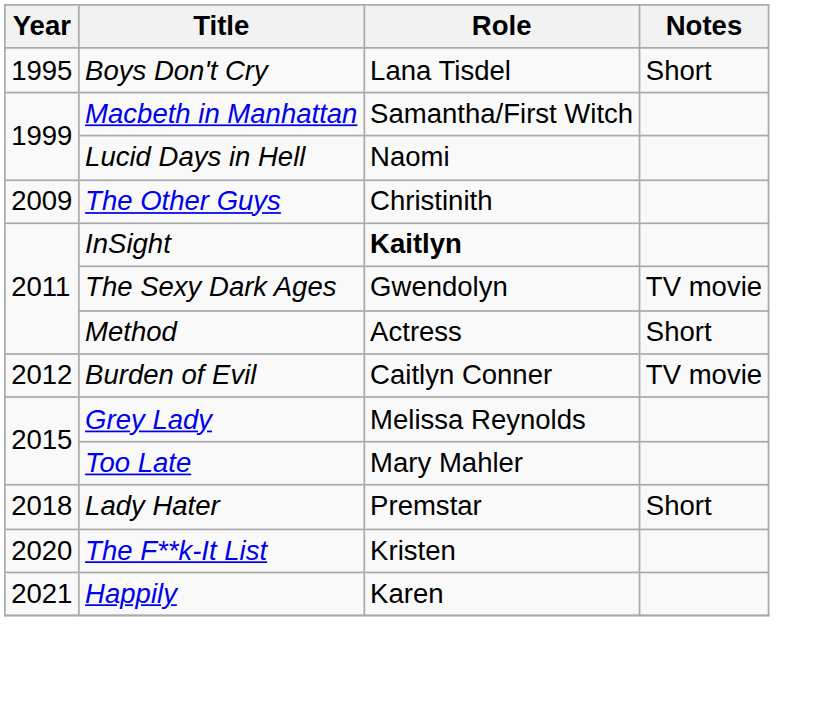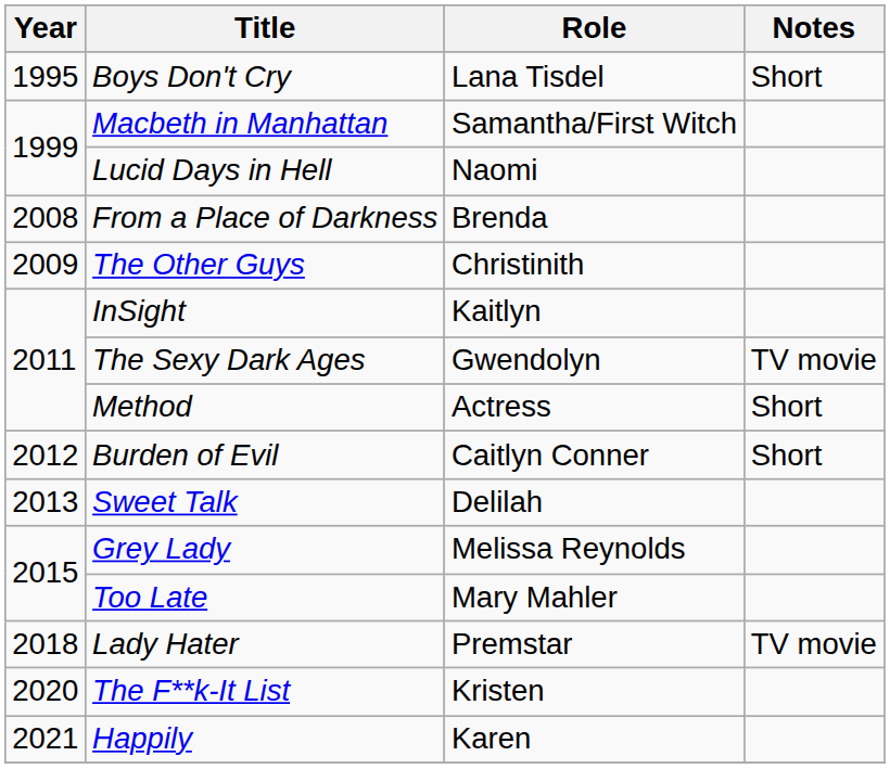+ row: 2008 | From a Place of Darkness | Brenda
InSight | Role: bold -> normal
Burden of Evil | Notes: TV movie -> Short
+ row: 2013 | Sweet Talk | Delilah
Lady Hater | Notes: Short -> TV movie
